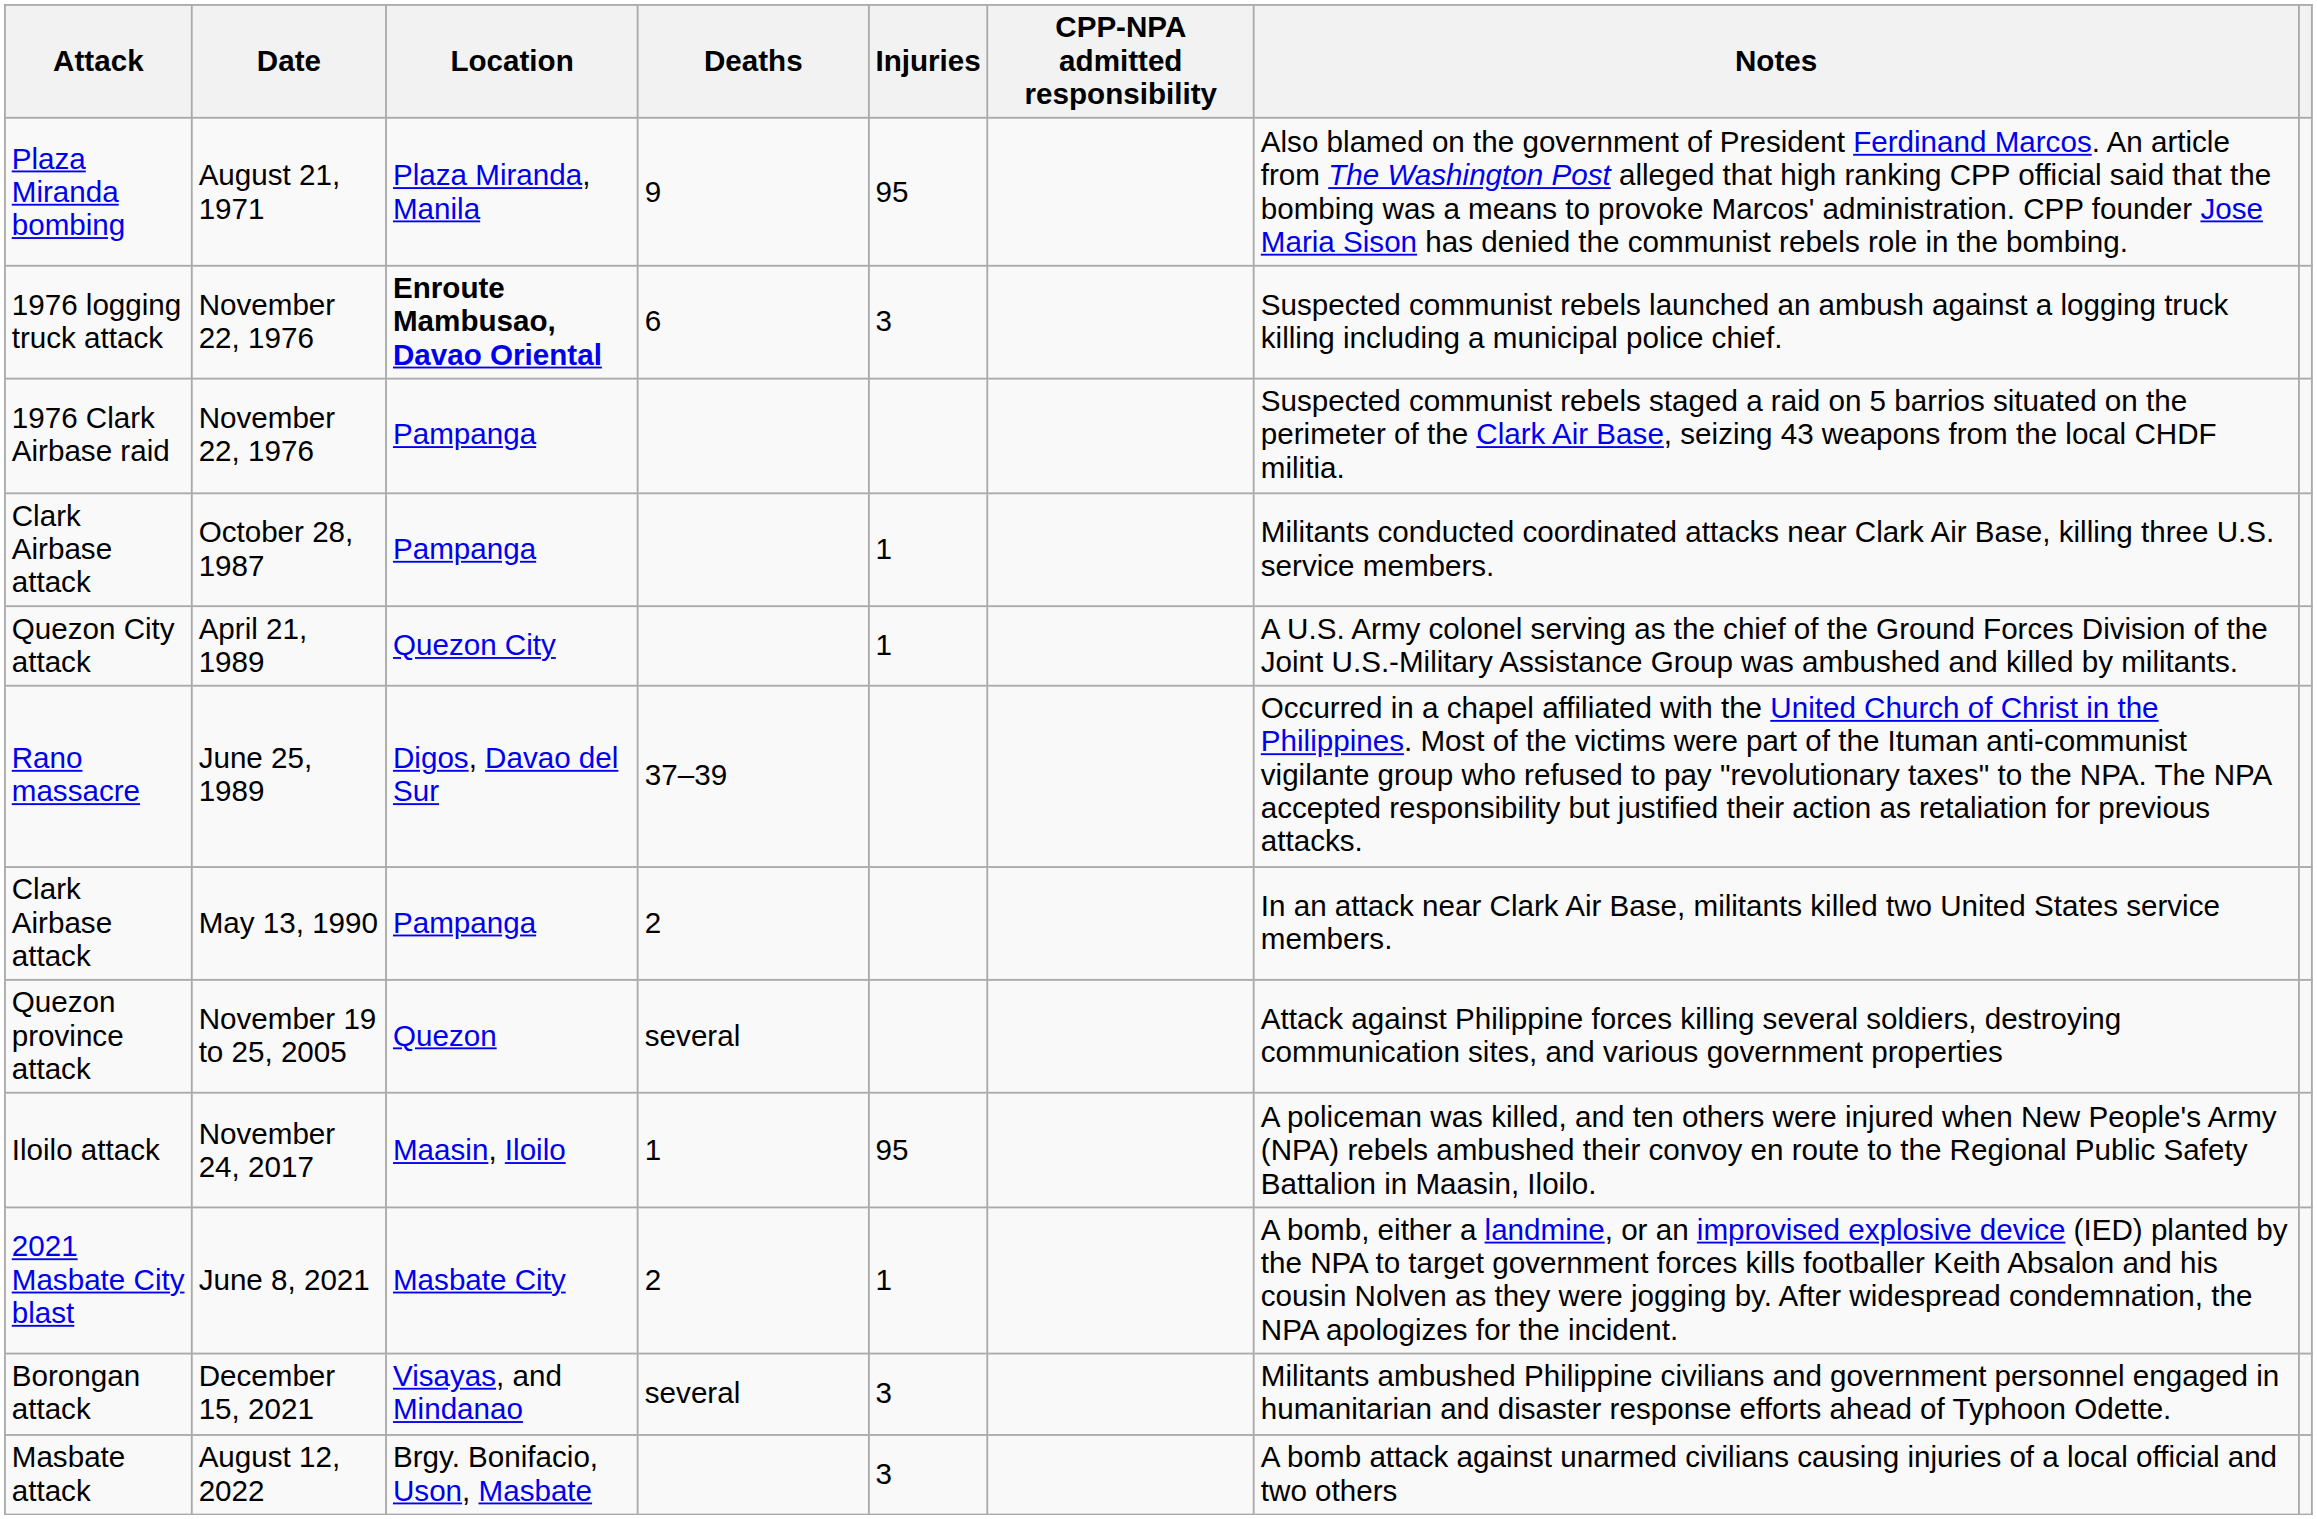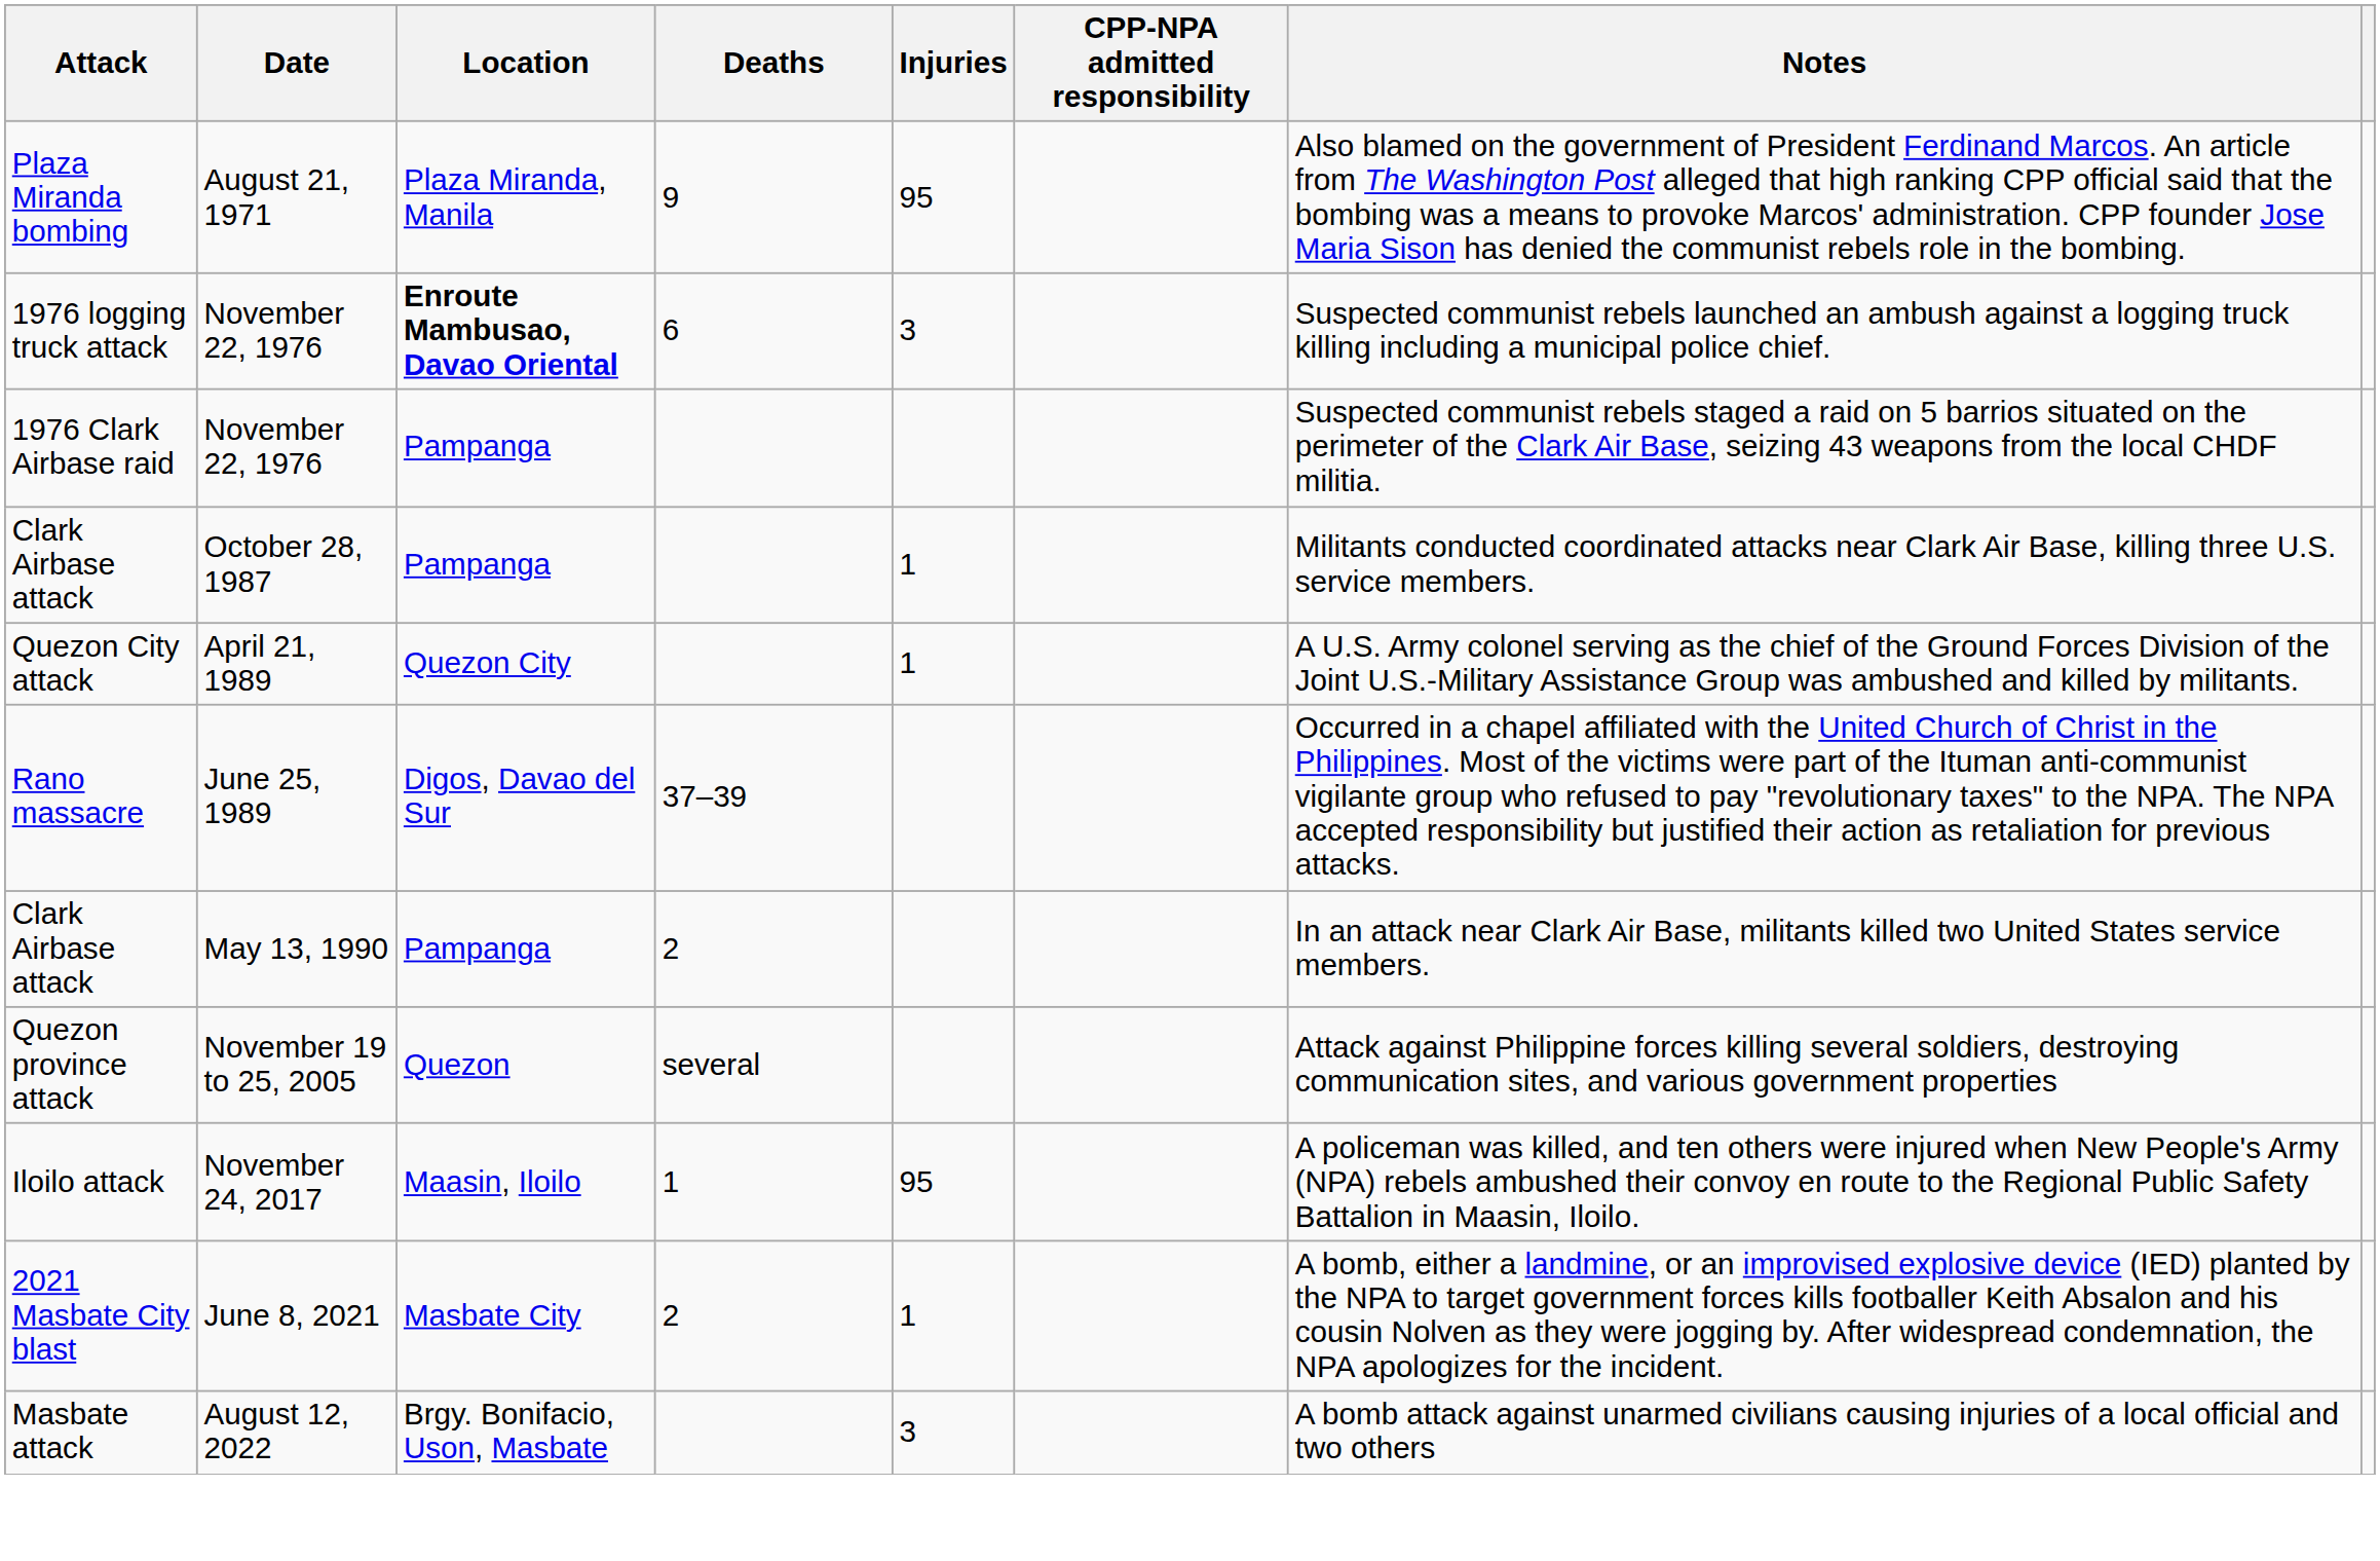- row: Borongan attack | December 15, 2021 | Visayas, and Mindanao | several | 3 | Militants ambushed Philippine civilians and government personnel engaged in humanitarian and disaster response efforts ahead of Typhoon Odette.
